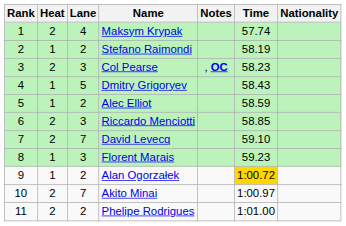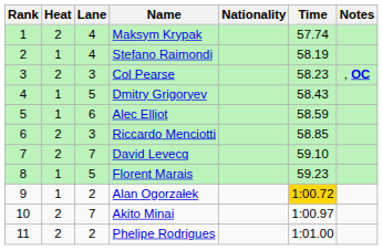columns swapped: Nationality <-> Notes
Stefano Raimondi | Lane: 2 -> 4
Alec Elliot | Lane: 2 -> 6
Florent Marais | Lane: 3 -> 5
